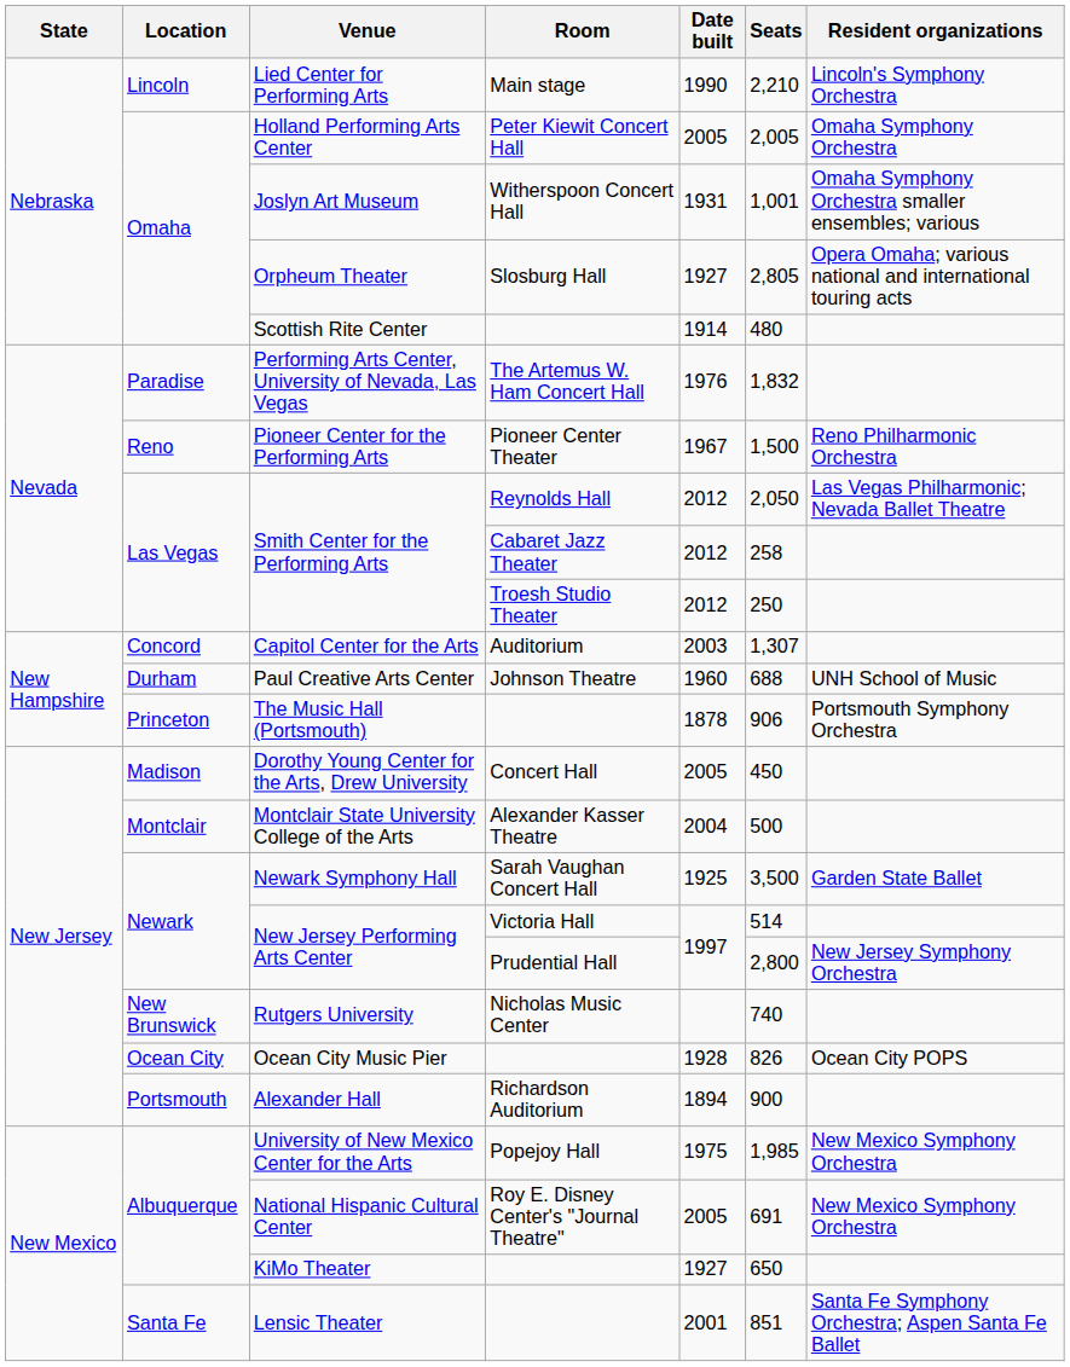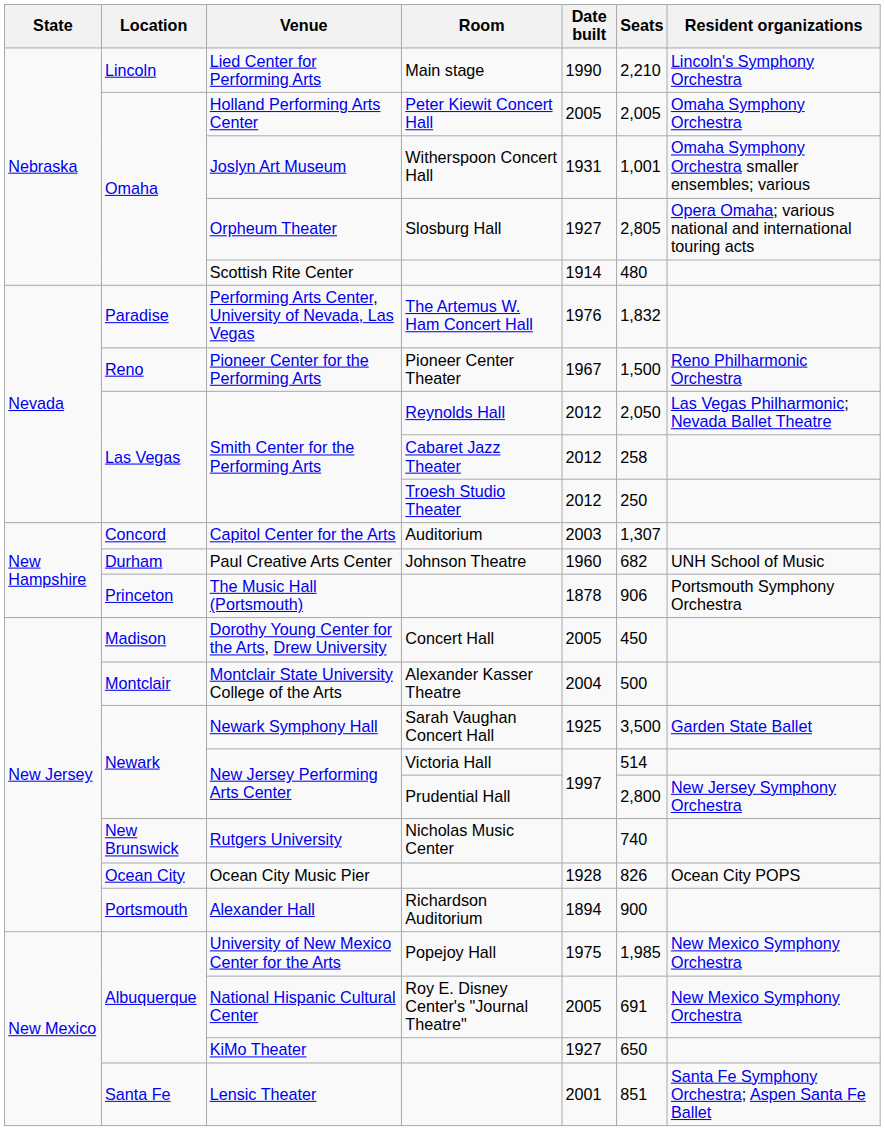Paul Creative Arts Center | Seats: 688 -> 682
